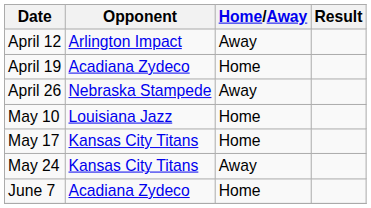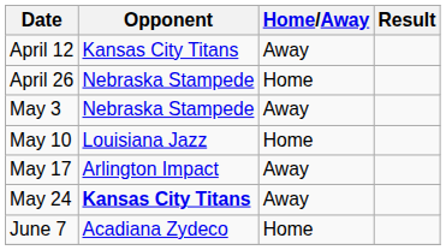April 12 | Opponent: Arlington Impact -> Kansas City Titans
- row: April 19 | Acadiana Zydeco | Home
April 26 | Home/Away: Away -> Home
+ row: May 3 | Nebraska Stampede | Away
May 17 | Opponent: Kansas City Titans -> Arlington Impact
May 17 | Home/Away: Home -> Away
May 24 | Opponent: normal -> bold
